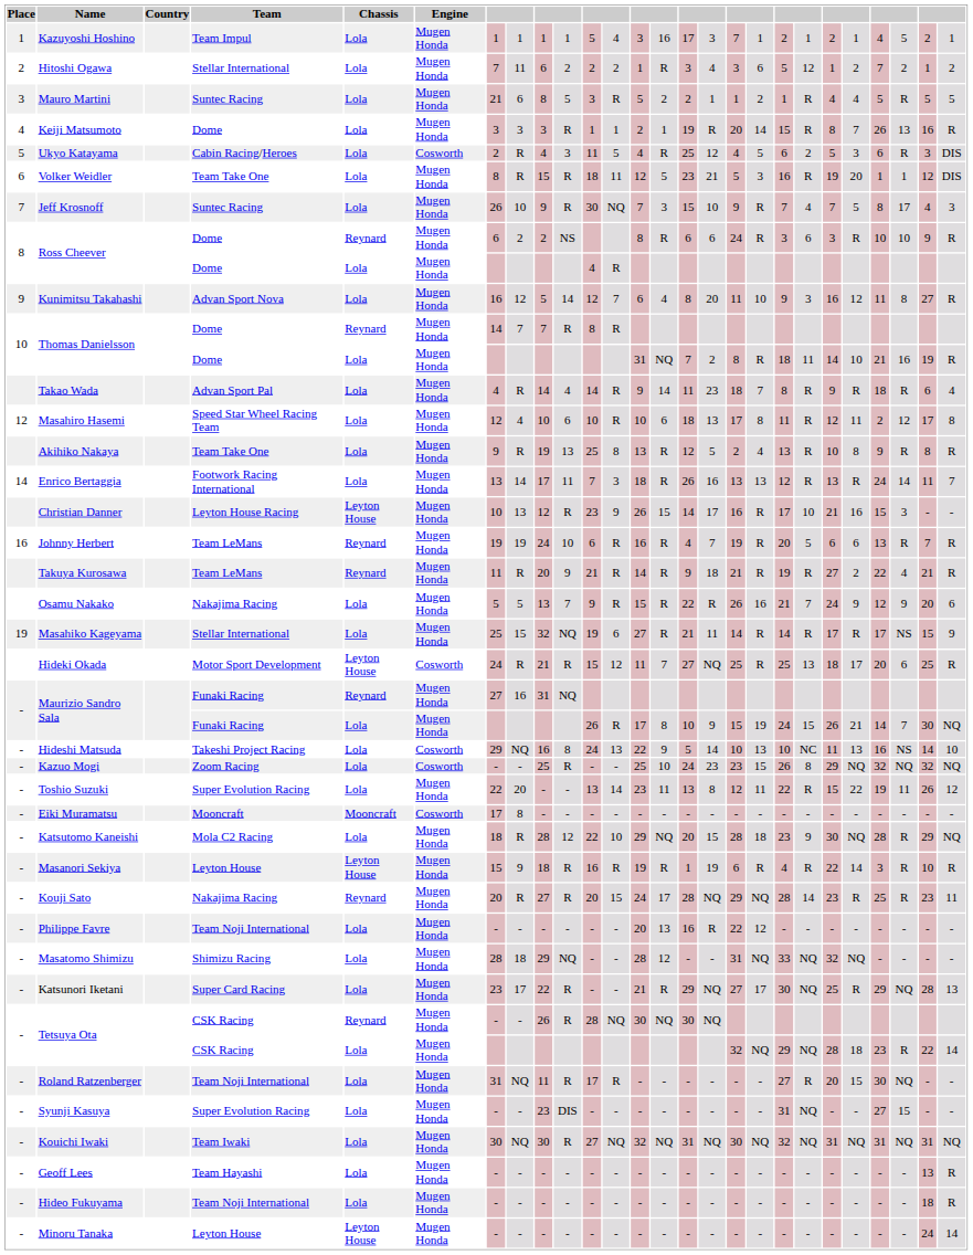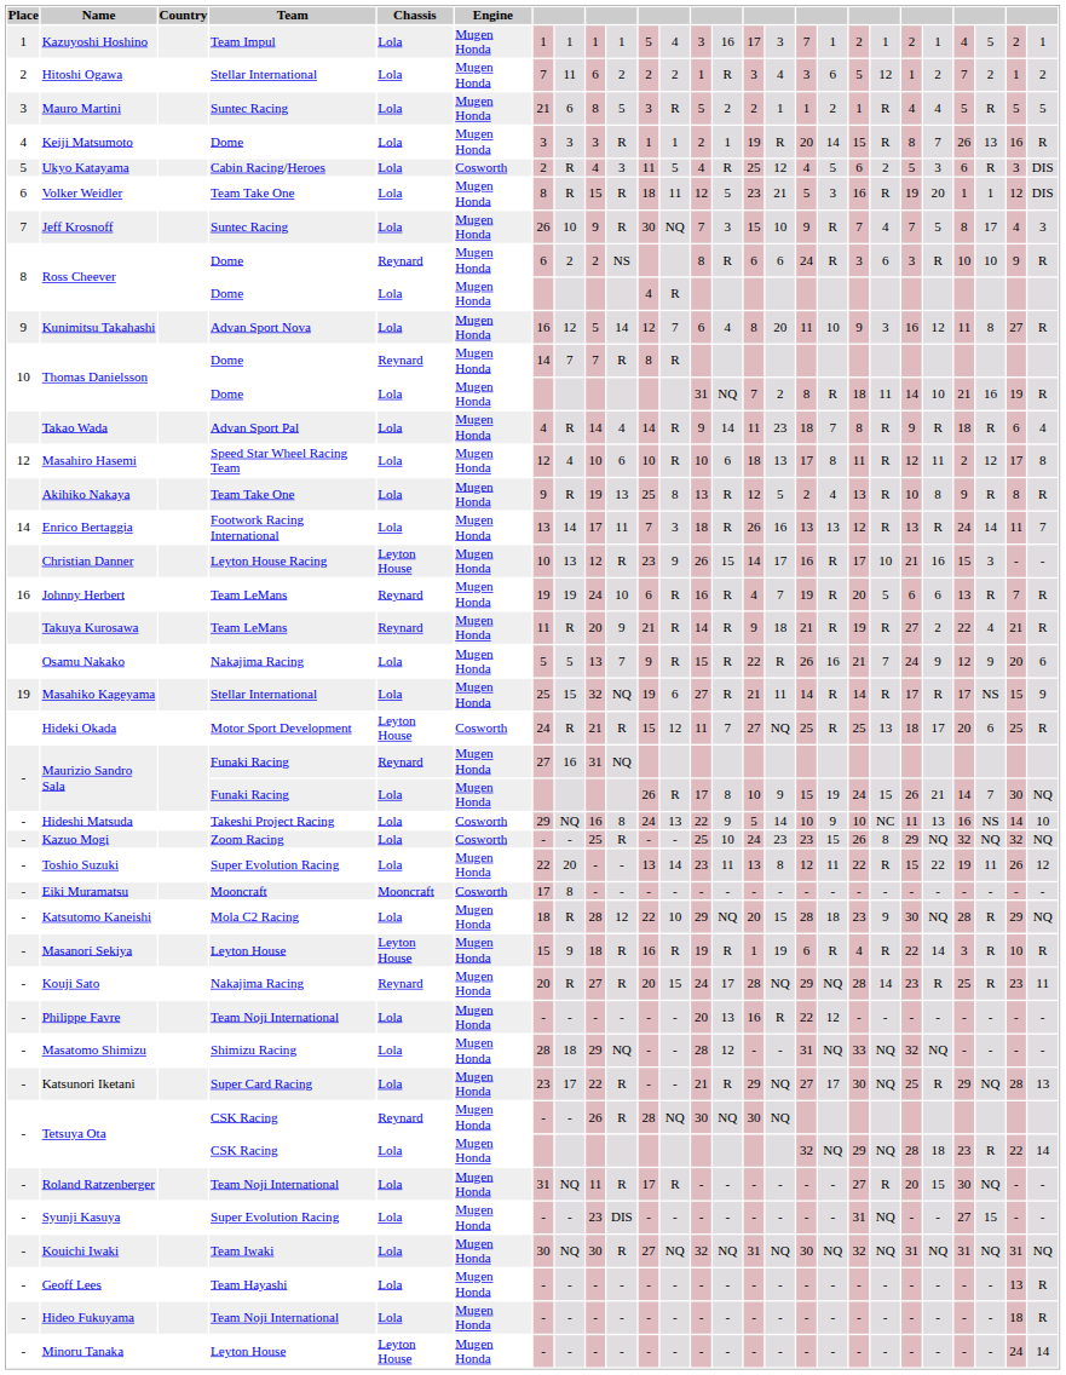Hideshi Matsuda | column 18: 13 -> 9
